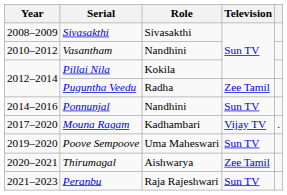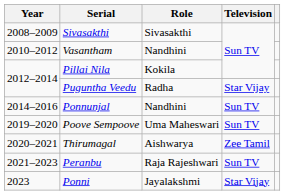Puguntha Veedu | Television: Zee Tamil -> Star Vijay
- row: 2017–2020 | Mouna Ragam | Kadhambari | Vijay TV | .
+ row: 2023 | Ponni | Jayalakshmi | Star Vijay
